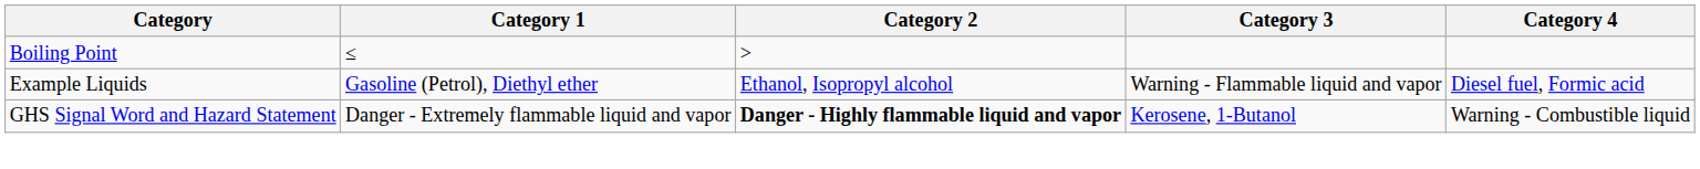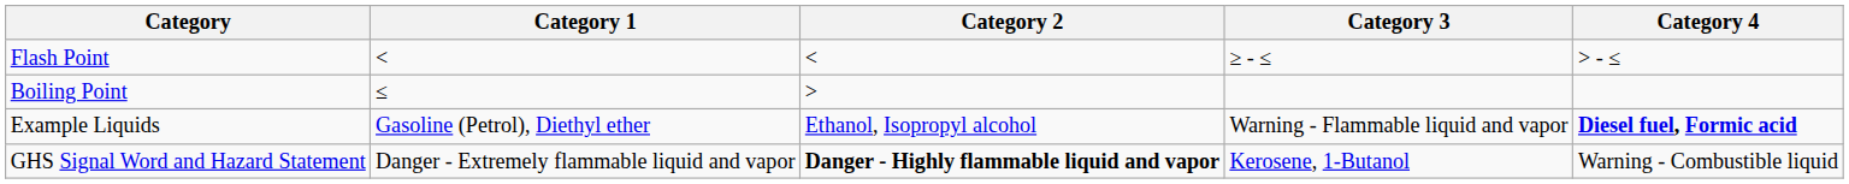+ row: Flash Point | < | < | ≥ - ≤ | > - ≤
Example Liquids | Category 4: normal -> bold
